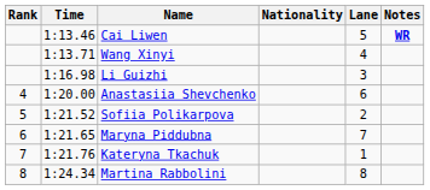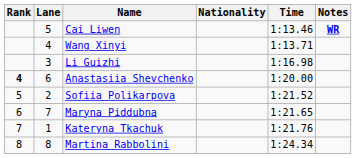columns swapped: Lane <-> Time
Anastasiia Shevchenko | Rank: normal -> bold
